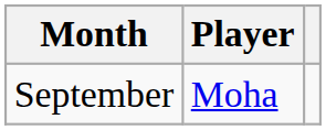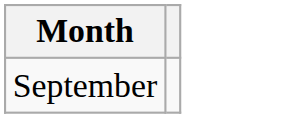- column: Player | Moha
